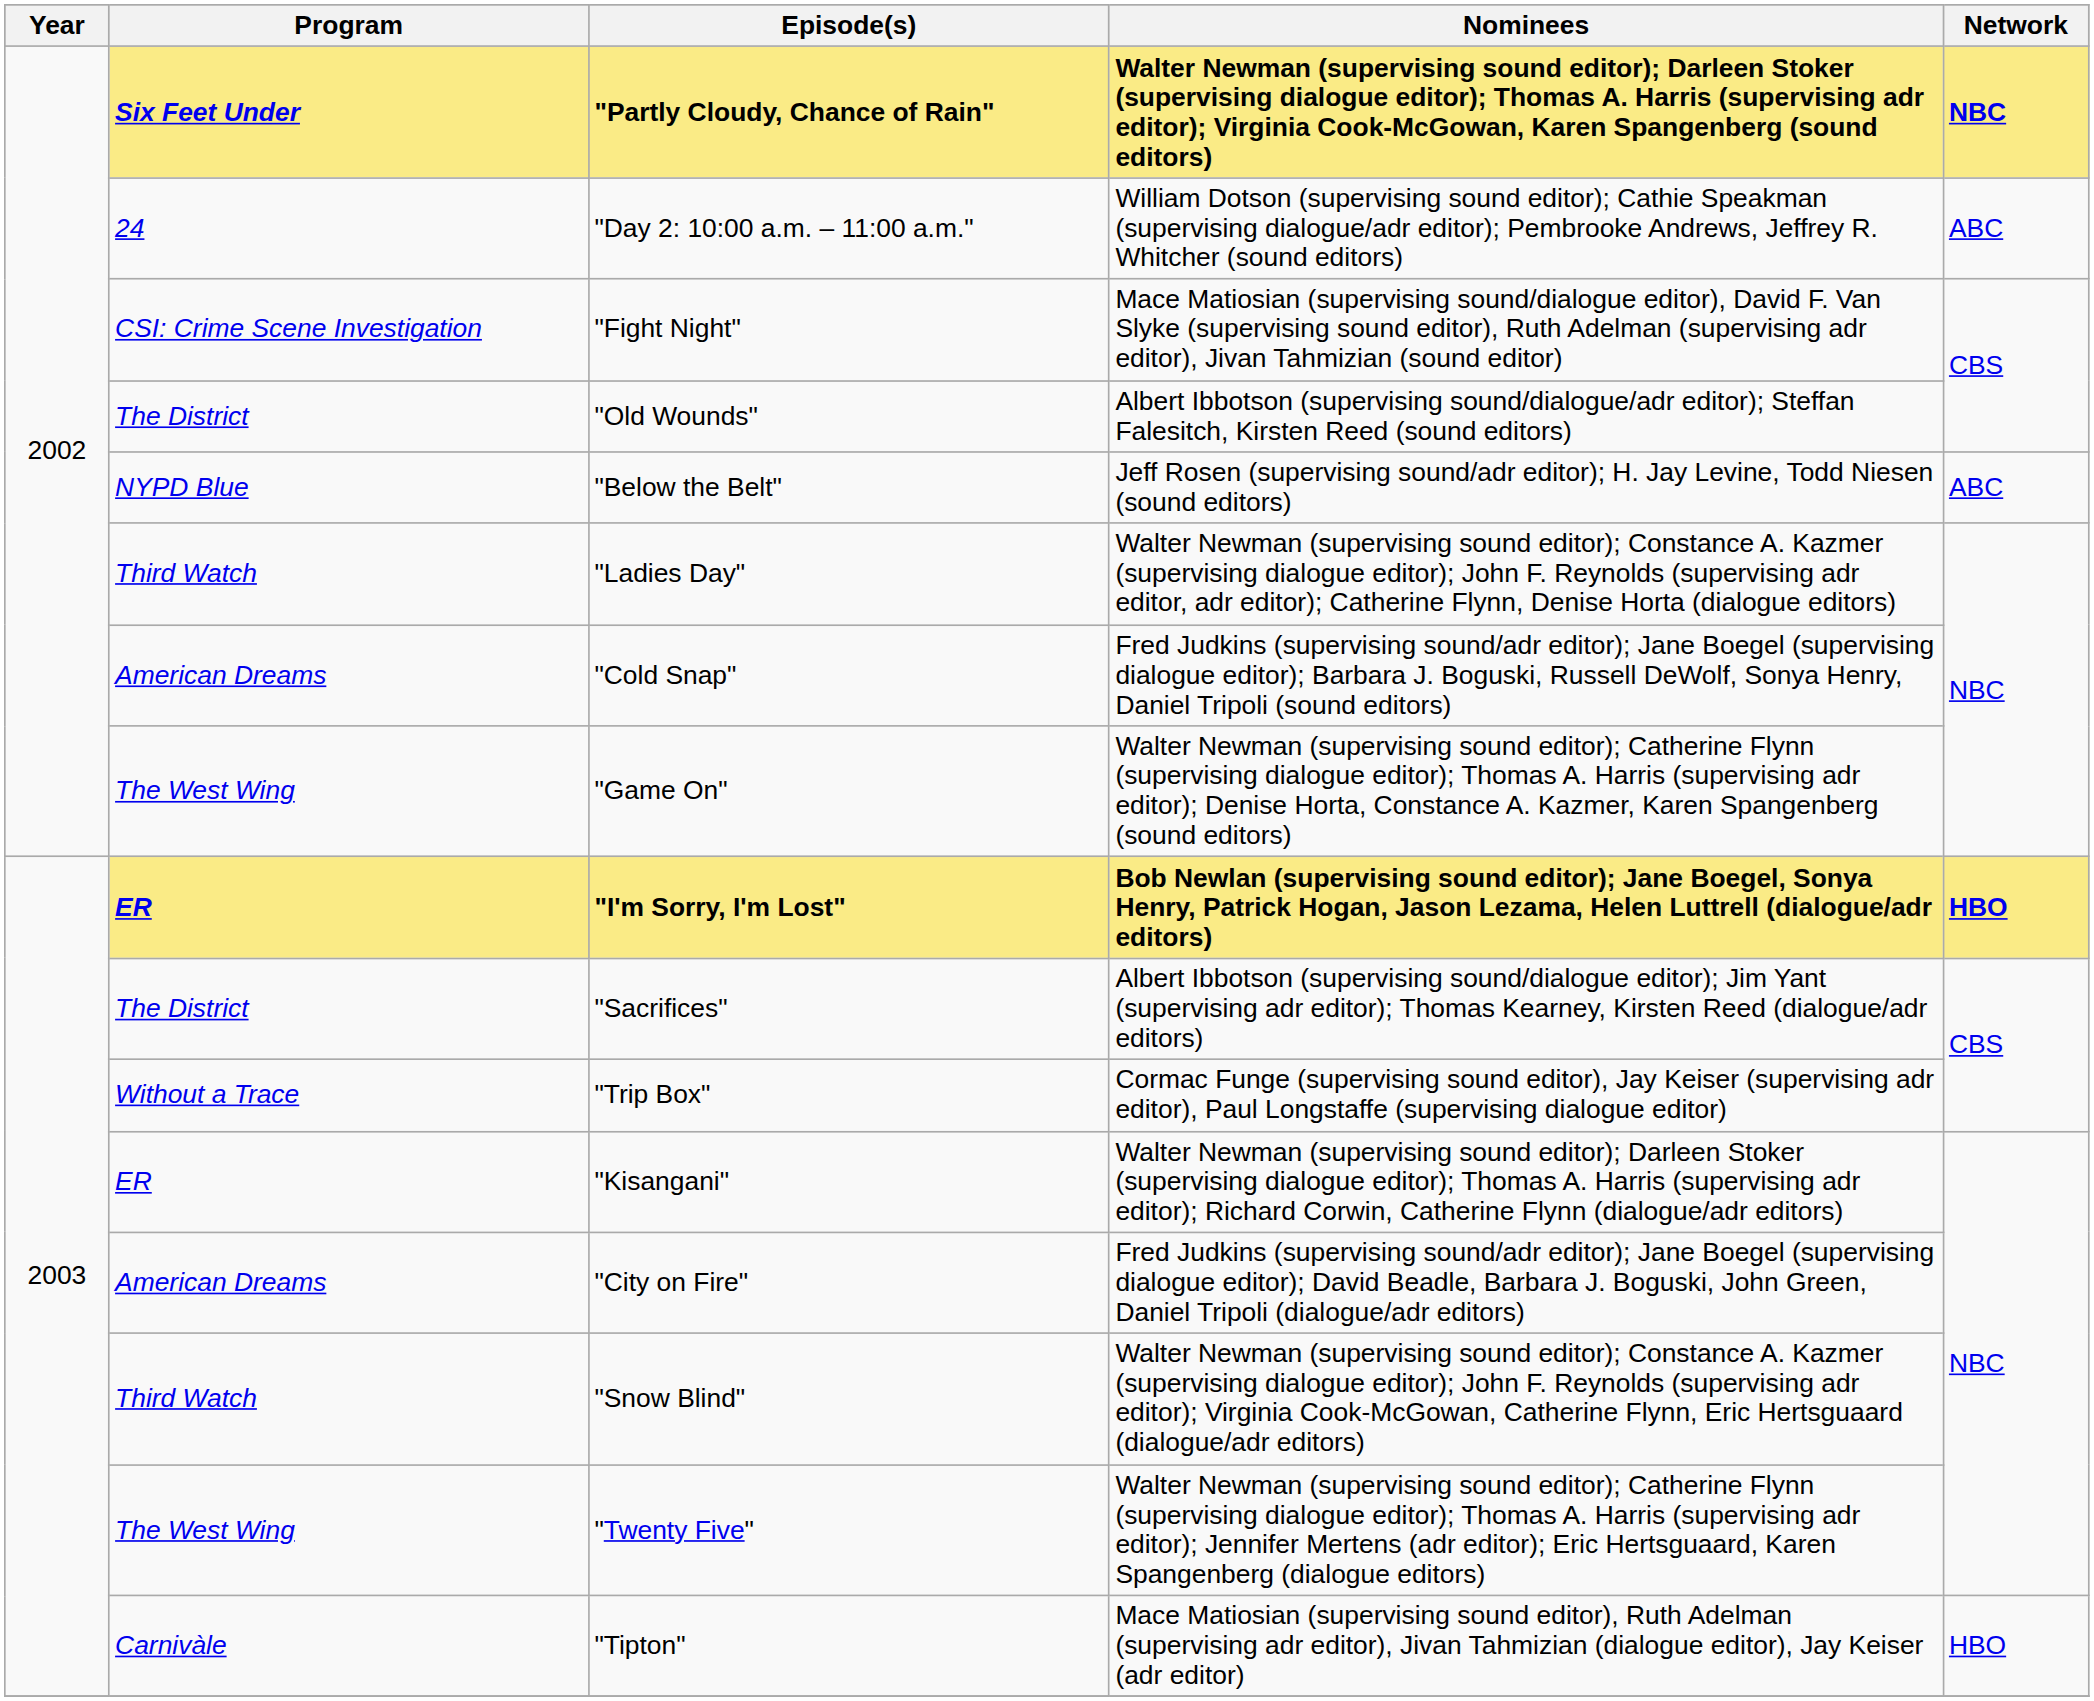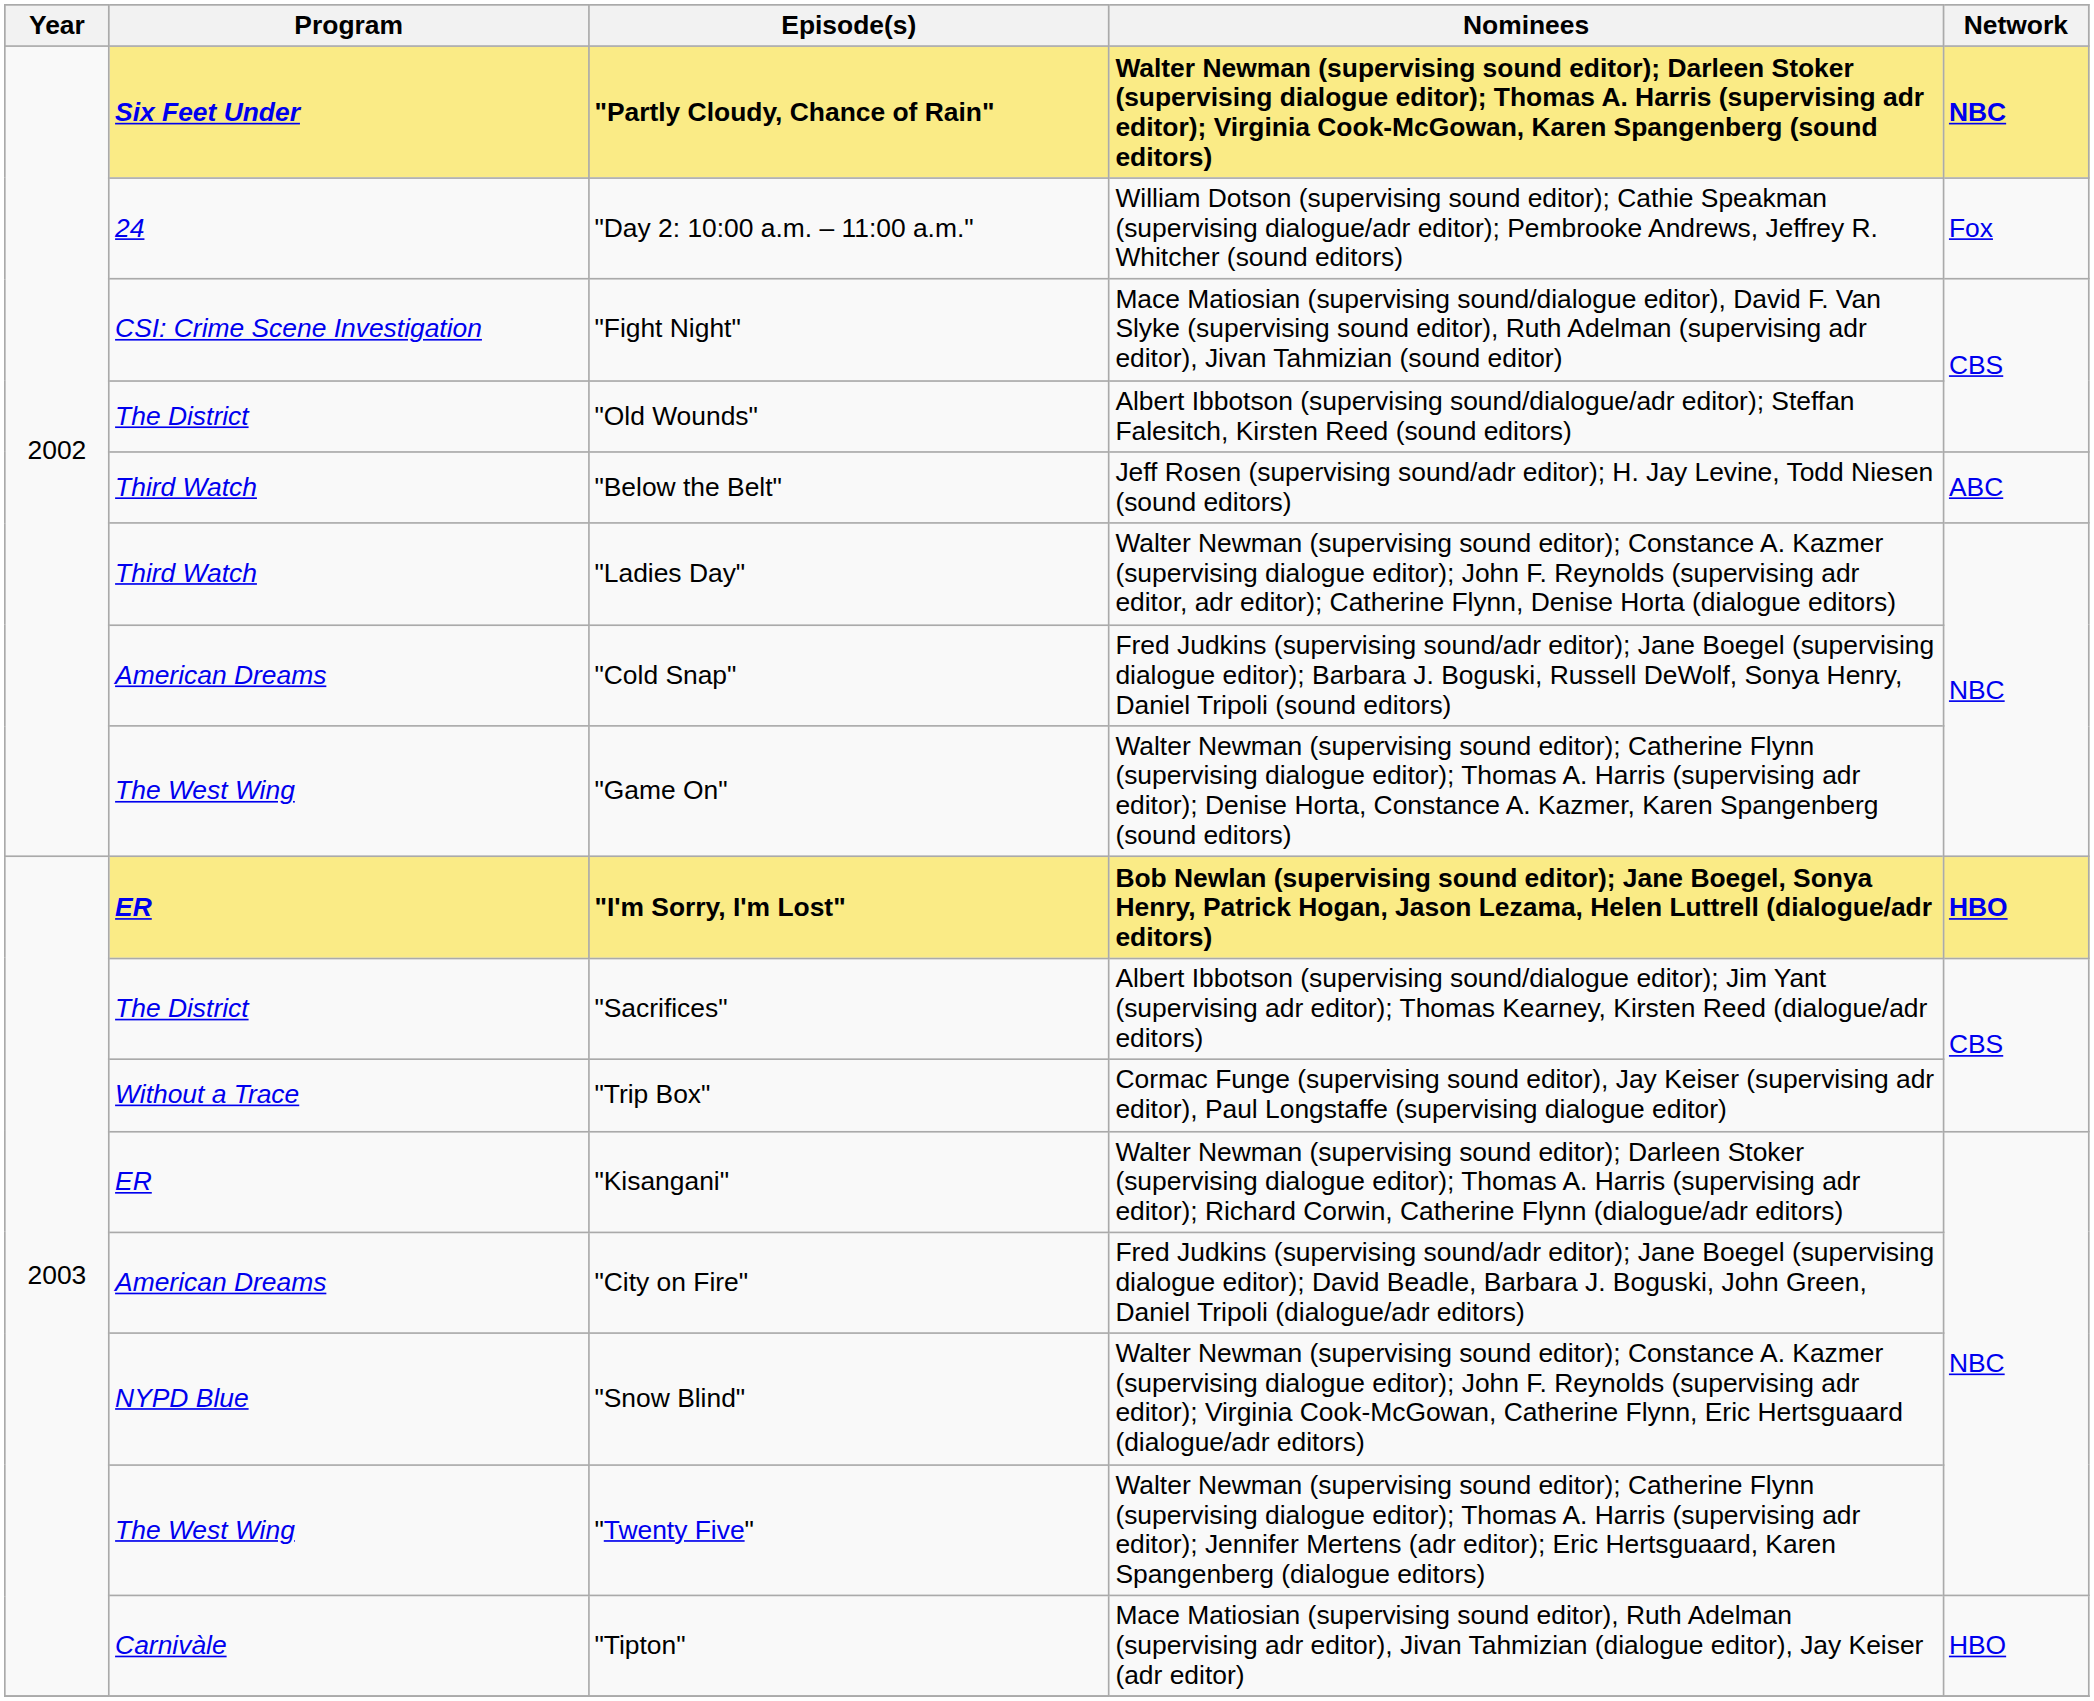"Day 2: 10:00 a.m. – 11:00 a.m." | Network: ABC -> Fox
"Below the Belt" | Program: NYPD Blue -> Third Watch
"Snow Blind" | Program: Third Watch -> NYPD Blue
